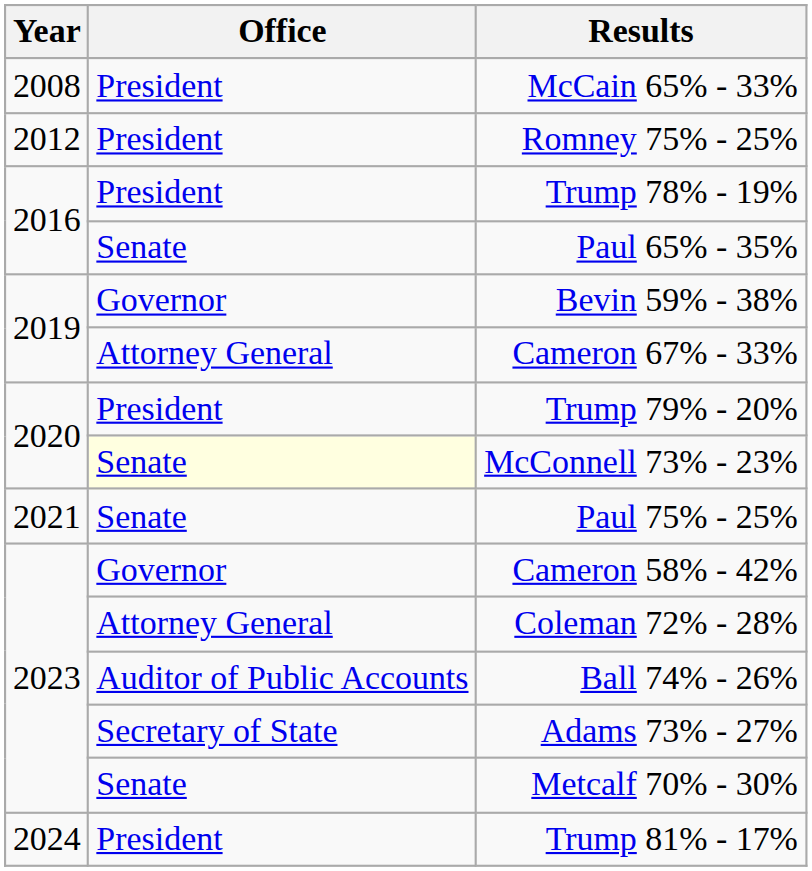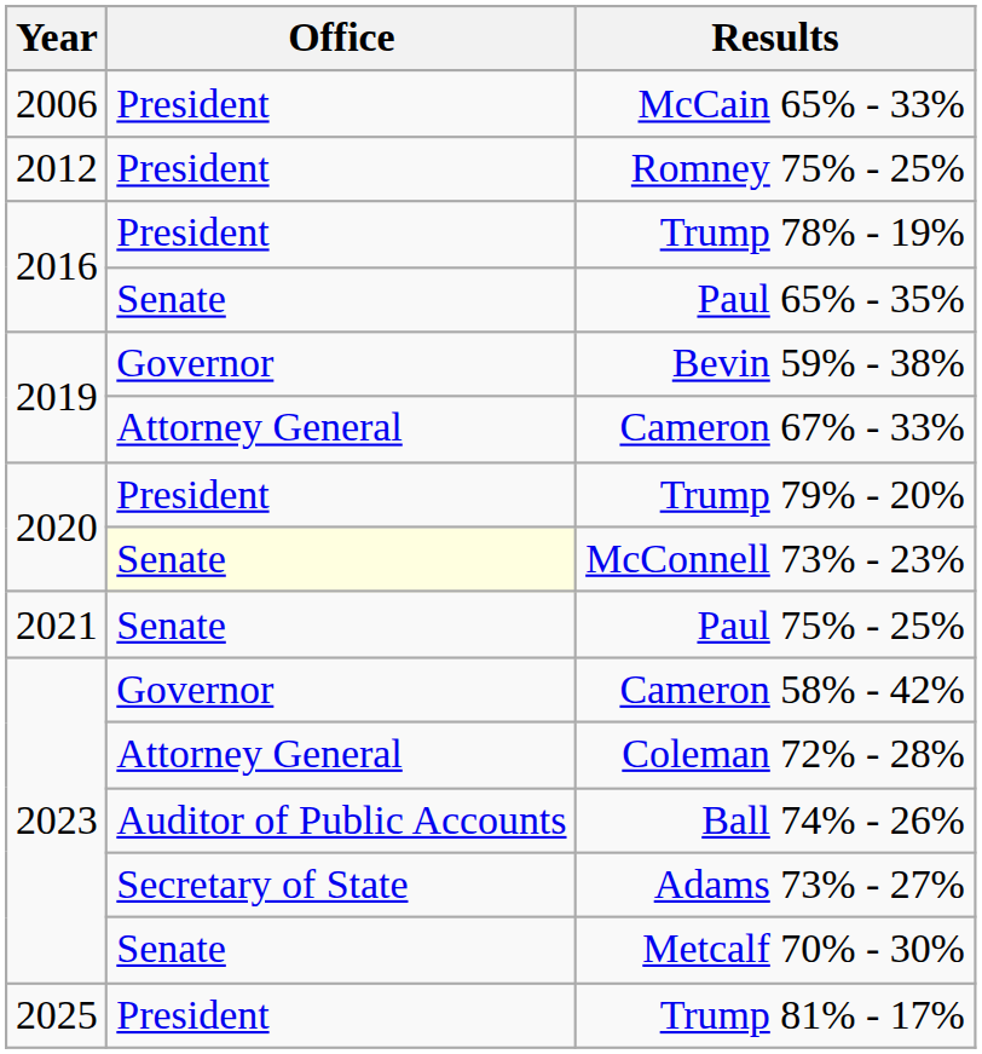McCain 65% - 33% | Year: 2008 -> 2006
Trump 81% - 17% | Year: 2024 -> 2025
